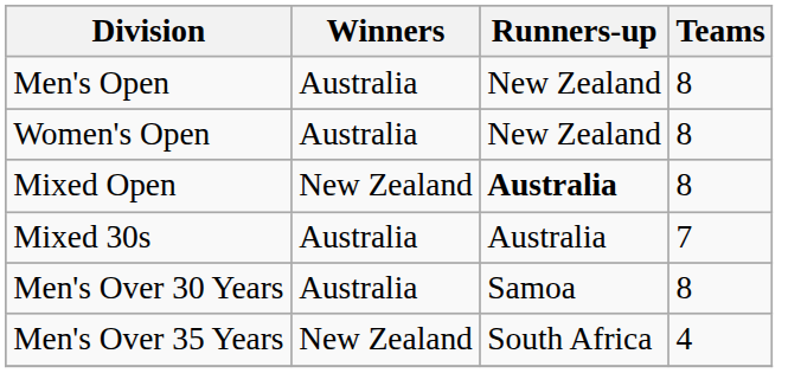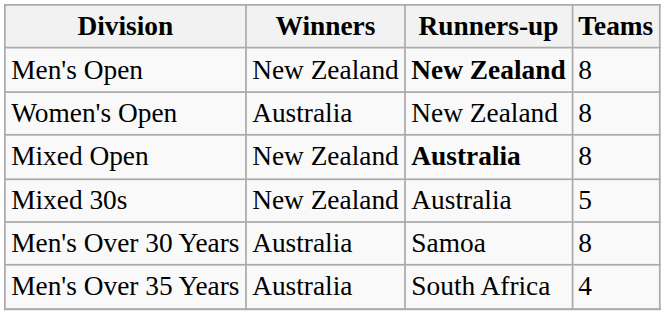Men's Open | Winners: Australia -> New Zealand
Men's Open | Runners-up: normal -> bold
Mixed 30s | Winners: Australia -> New Zealand
Mixed 30s | Teams: 7 -> 5
Men's Over 35 Years | Winners: New Zealand -> Australia
